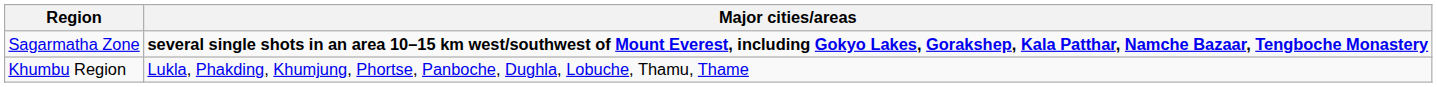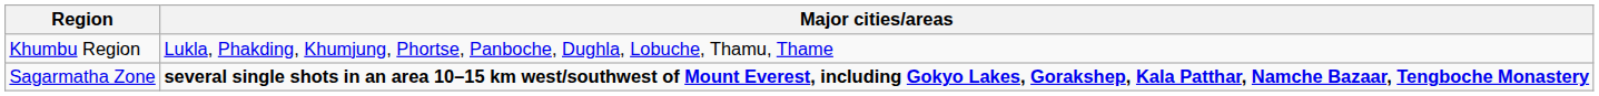rows swapped: Sagarmatha Zone <-> Khumbu Region
